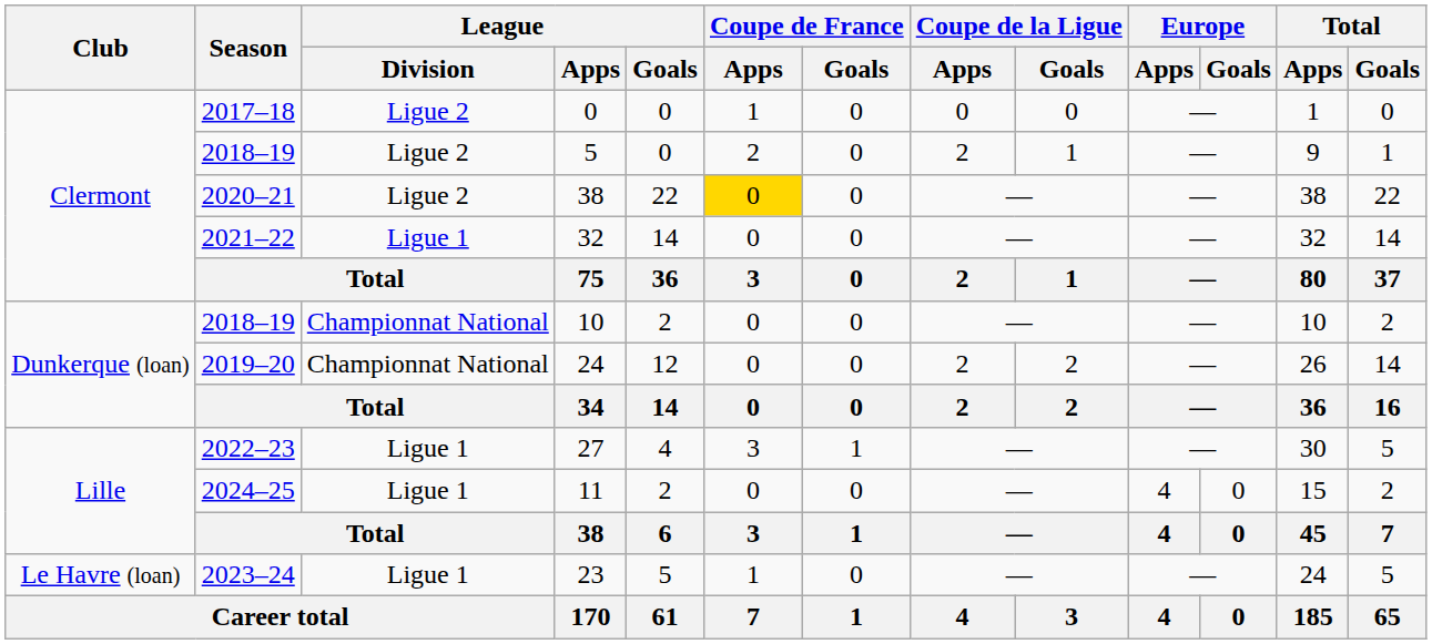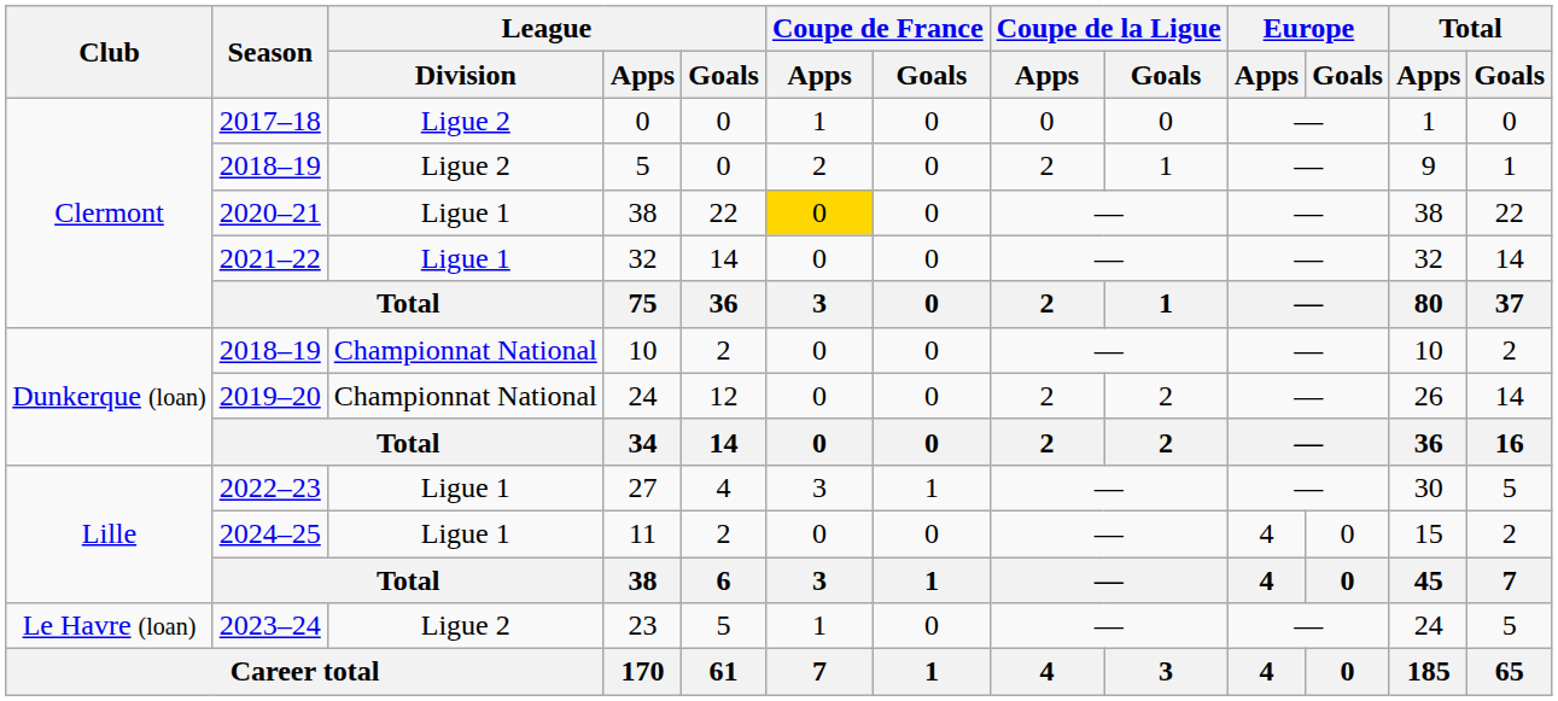2020–21 / 38 | League / Division: Ligue 2 -> Ligue 1
23 | League / Division: Ligue 1 -> Ligue 2
